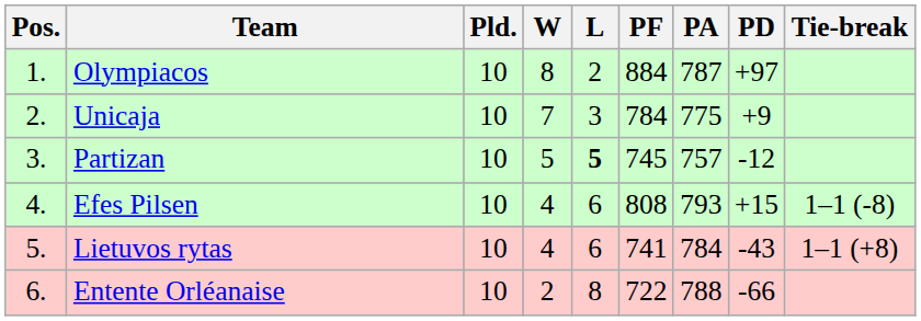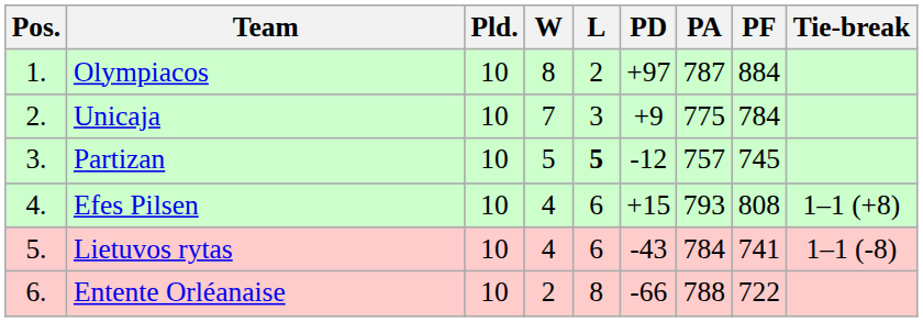columns swapped: PF <-> PD
Efes Pilsen | Tie-break: 1–1 (-8) -> 1–1 (+8)
Lietuvos rytas | Tie-break: 1–1 (+8) -> 1–1 (-8)
